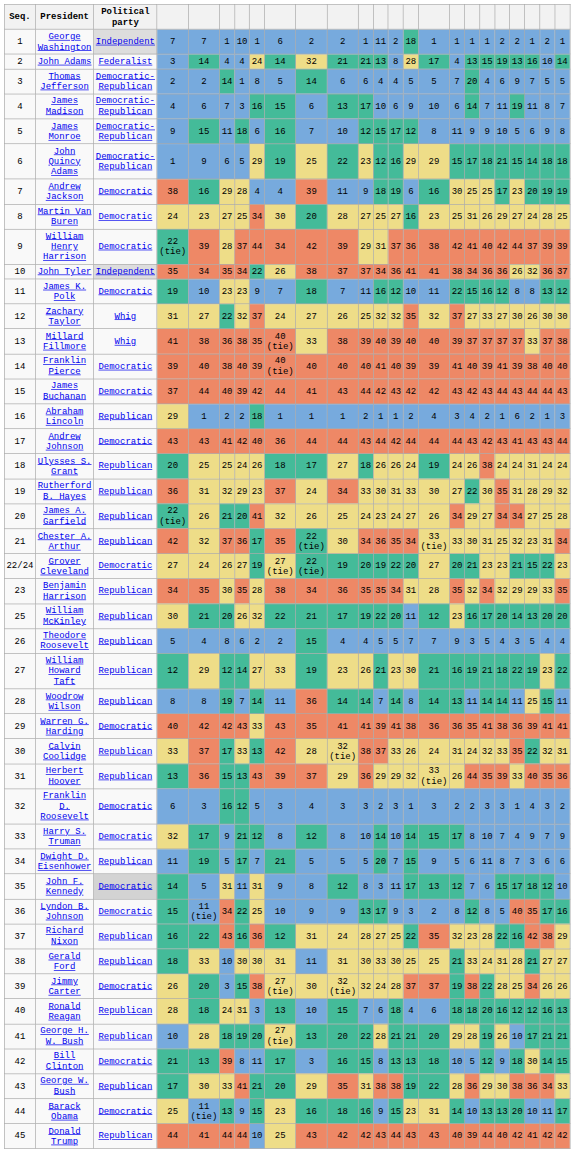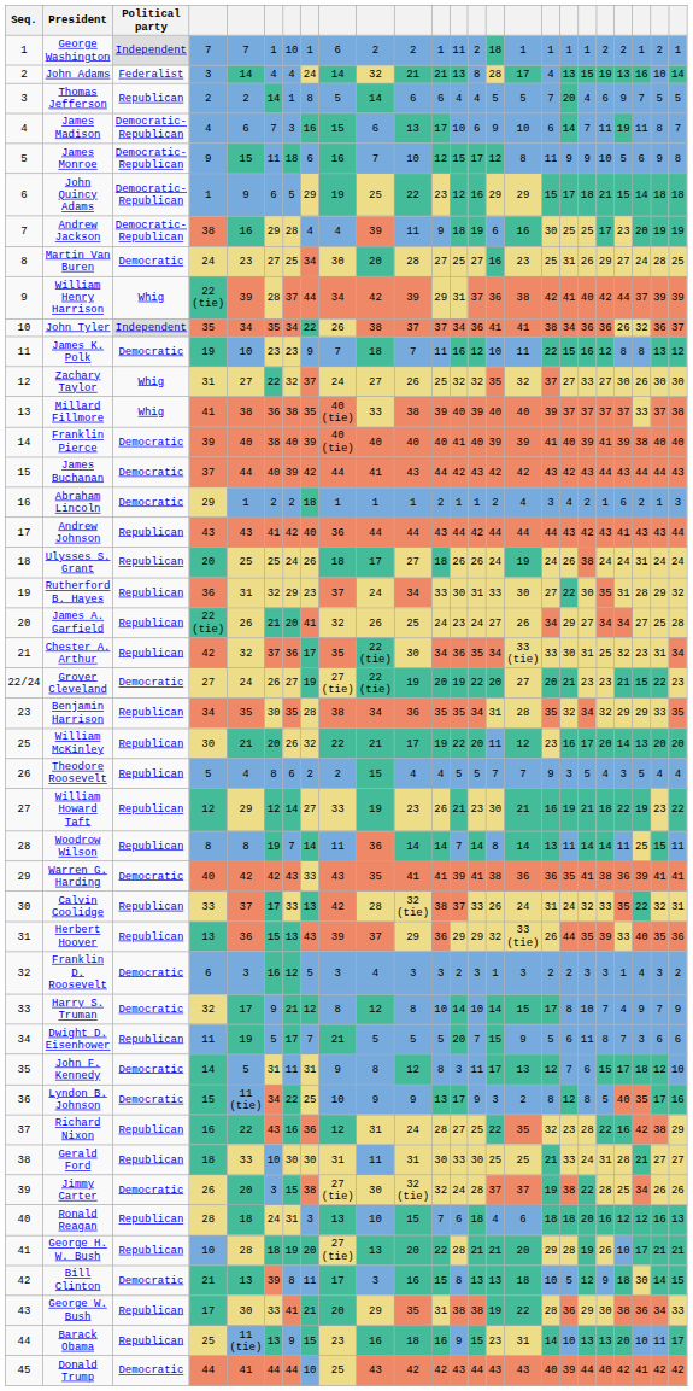Thomas Jefferson | Political party: Democratic-Republican -> Republican
Andrew Jackson | Political party: Democratic -> Democratic-Republican
William Henry Harrison | Political party: Democratic -> Whig
Abraham Lincoln | Political party: Republican -> Democratic
Andrew Johnson | Political party: Democratic -> Republican
John F. Kennedy | Political party: lightgrey background -> no background
Barack Obama | Political party: Democratic -> Republican
Donald Trump | Political party: Republican -> Democratic
